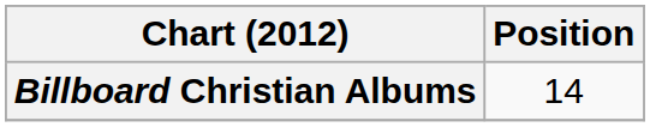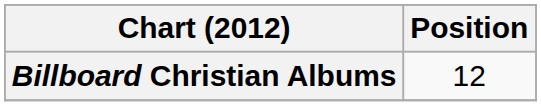Billboard Christian Albums | Position: 14 -> 12
